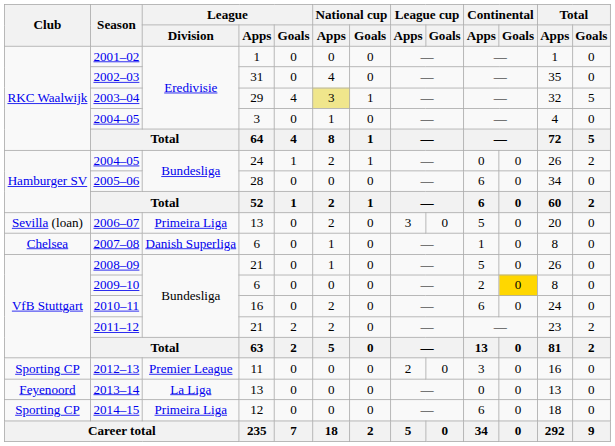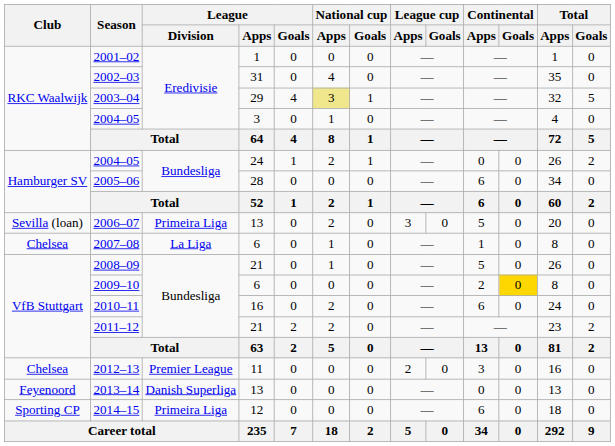2007–08 | League / Division: Danish Superliga -> La Liga
2012–13 | Club: Sporting CP -> Chelsea
2013–14 | League / Division: La Liga -> Danish Superliga
